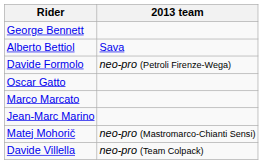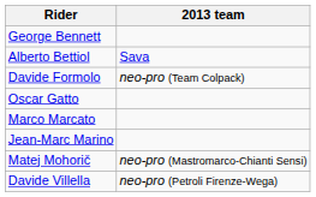Davide Formolo | 2013 team: neo-pro (Petroli Firenze-Wega) -> neo-pro (Team Colpack)
Davide Villella | 2013 team: neo-pro (Team Colpack) -> neo-pro (Petroli Firenze-Wega)
